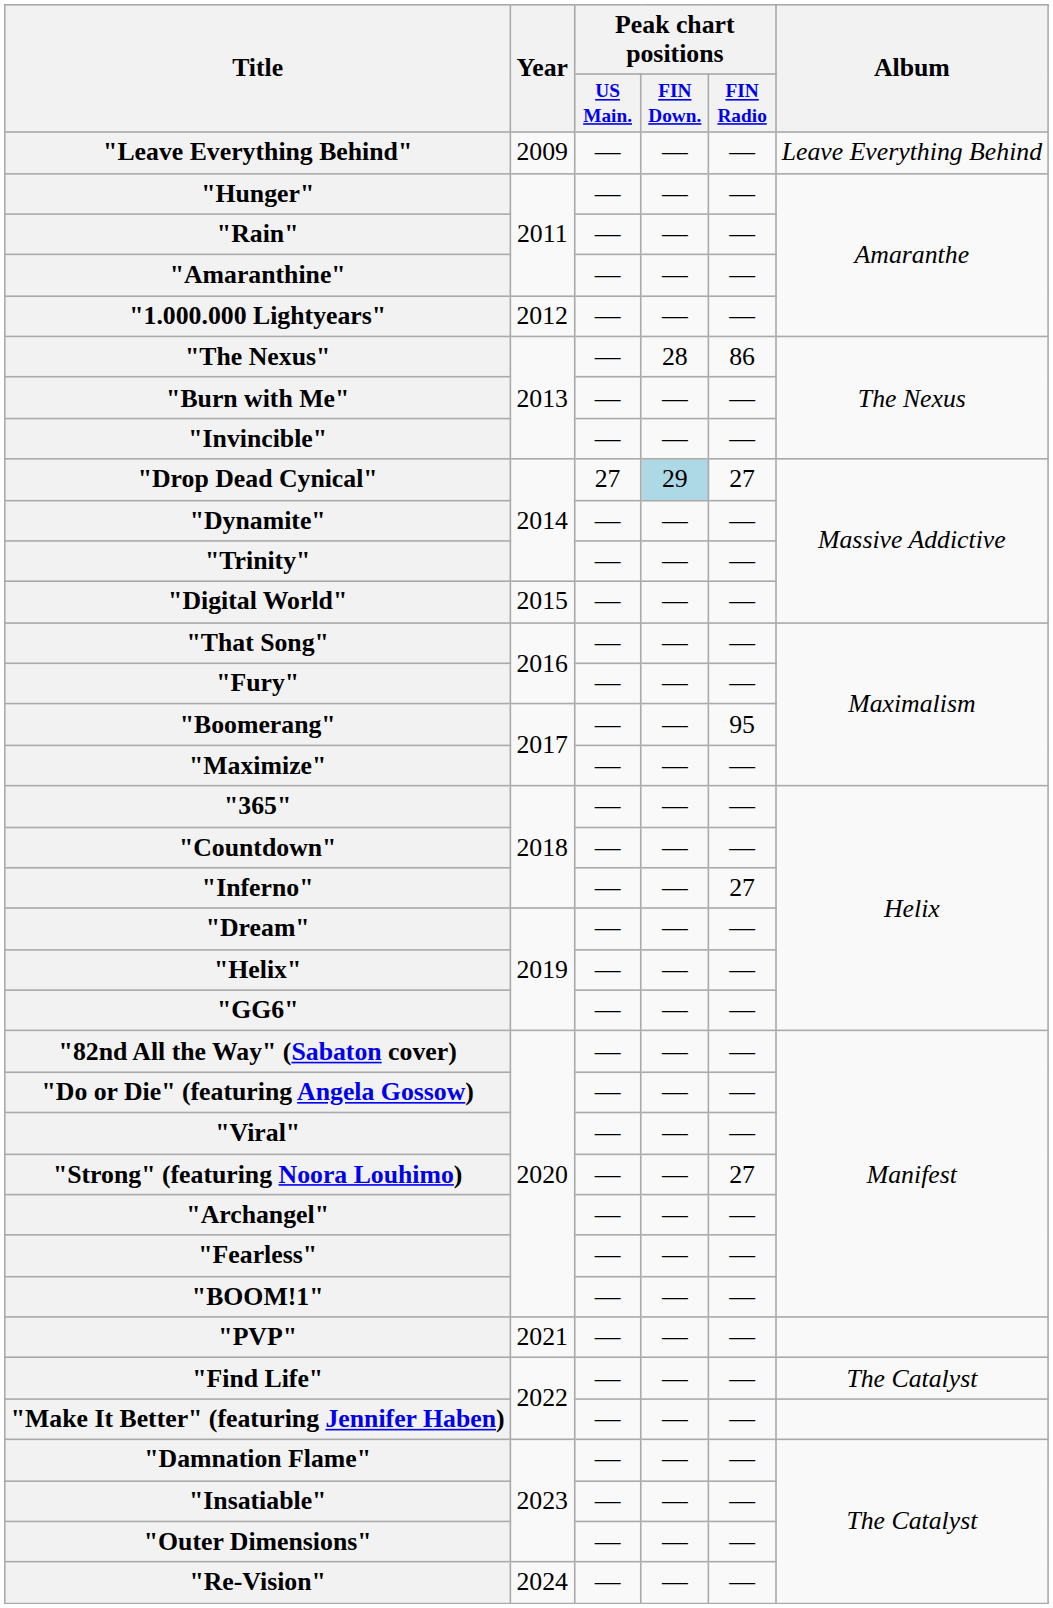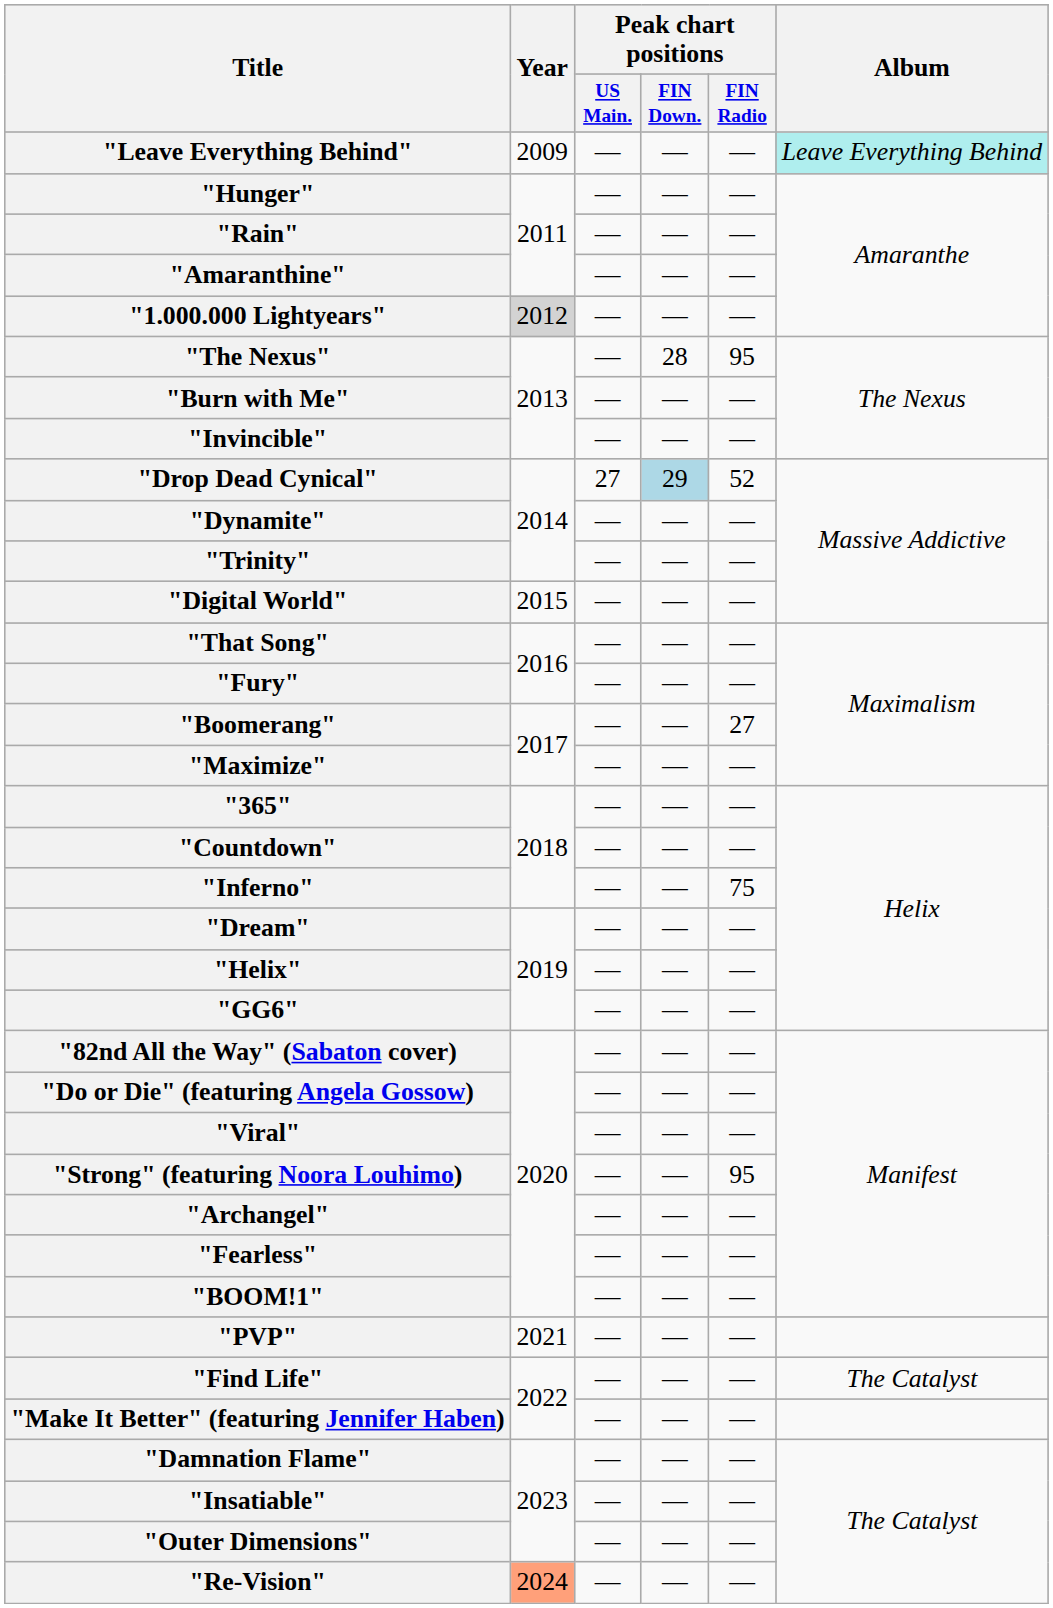"Leave Everything Behind" | Album: no background -> paleturquoise background
"1.000.000 Lightyears" | Year: no background -> lightgrey background
"The Nexus" | Peak chart positions / FIN Radio: 86 -> 95
"Drop Dead Cynical" | Peak chart positions / FIN Radio: 27 -> 52
"Boomerang" | Peak chart positions / FIN Radio: 95 -> 27
"Inferno" | Peak chart positions / FIN Radio: 27 -> 75
"Strong" (featuring Noora Louhimo) | Peak chart positions / FIN Radio: 27 -> 95
"Re-Vision" | Year: no background -> lightsalmon background
